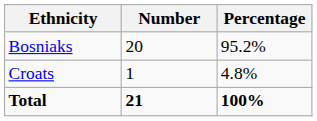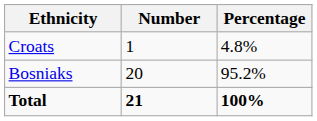rows swapped: Bosniaks <-> Croats
